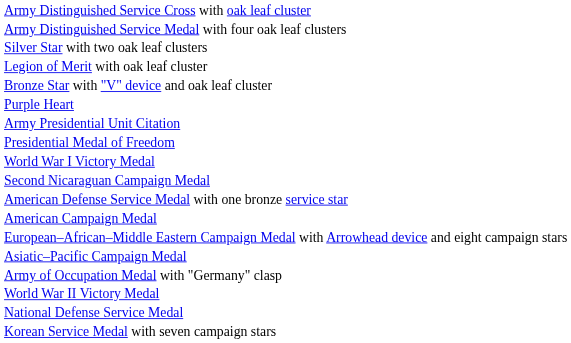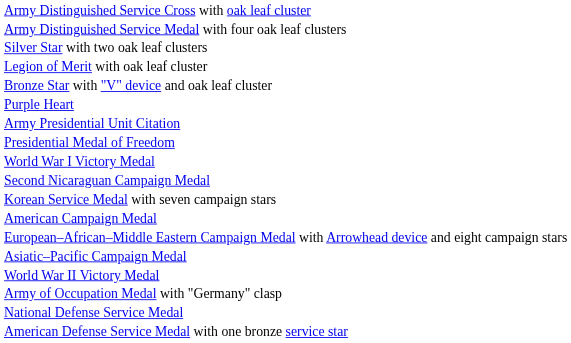rows swapped: American Defense Service Medal with one bronze service star <-> Korean Service Medal with seven campaign stars
rows swapped: World War II Victory Medal <-> Army of Occupation Medal with "Germany" clasp
